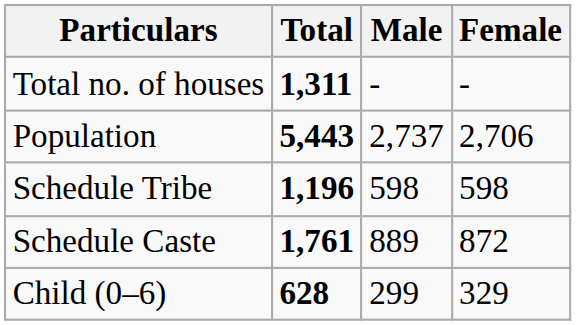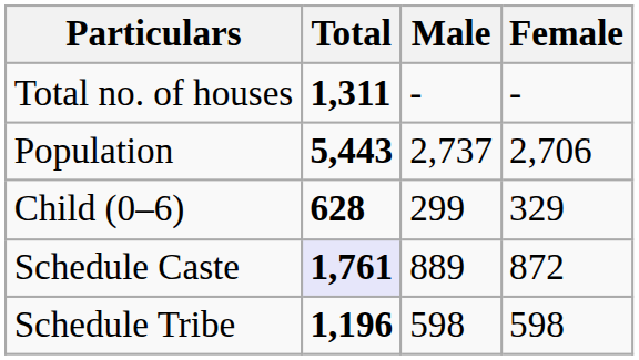rows swapped: Child (0–6) <-> Schedule Tribe
Schedule Caste | Total: no background -> lavender background
